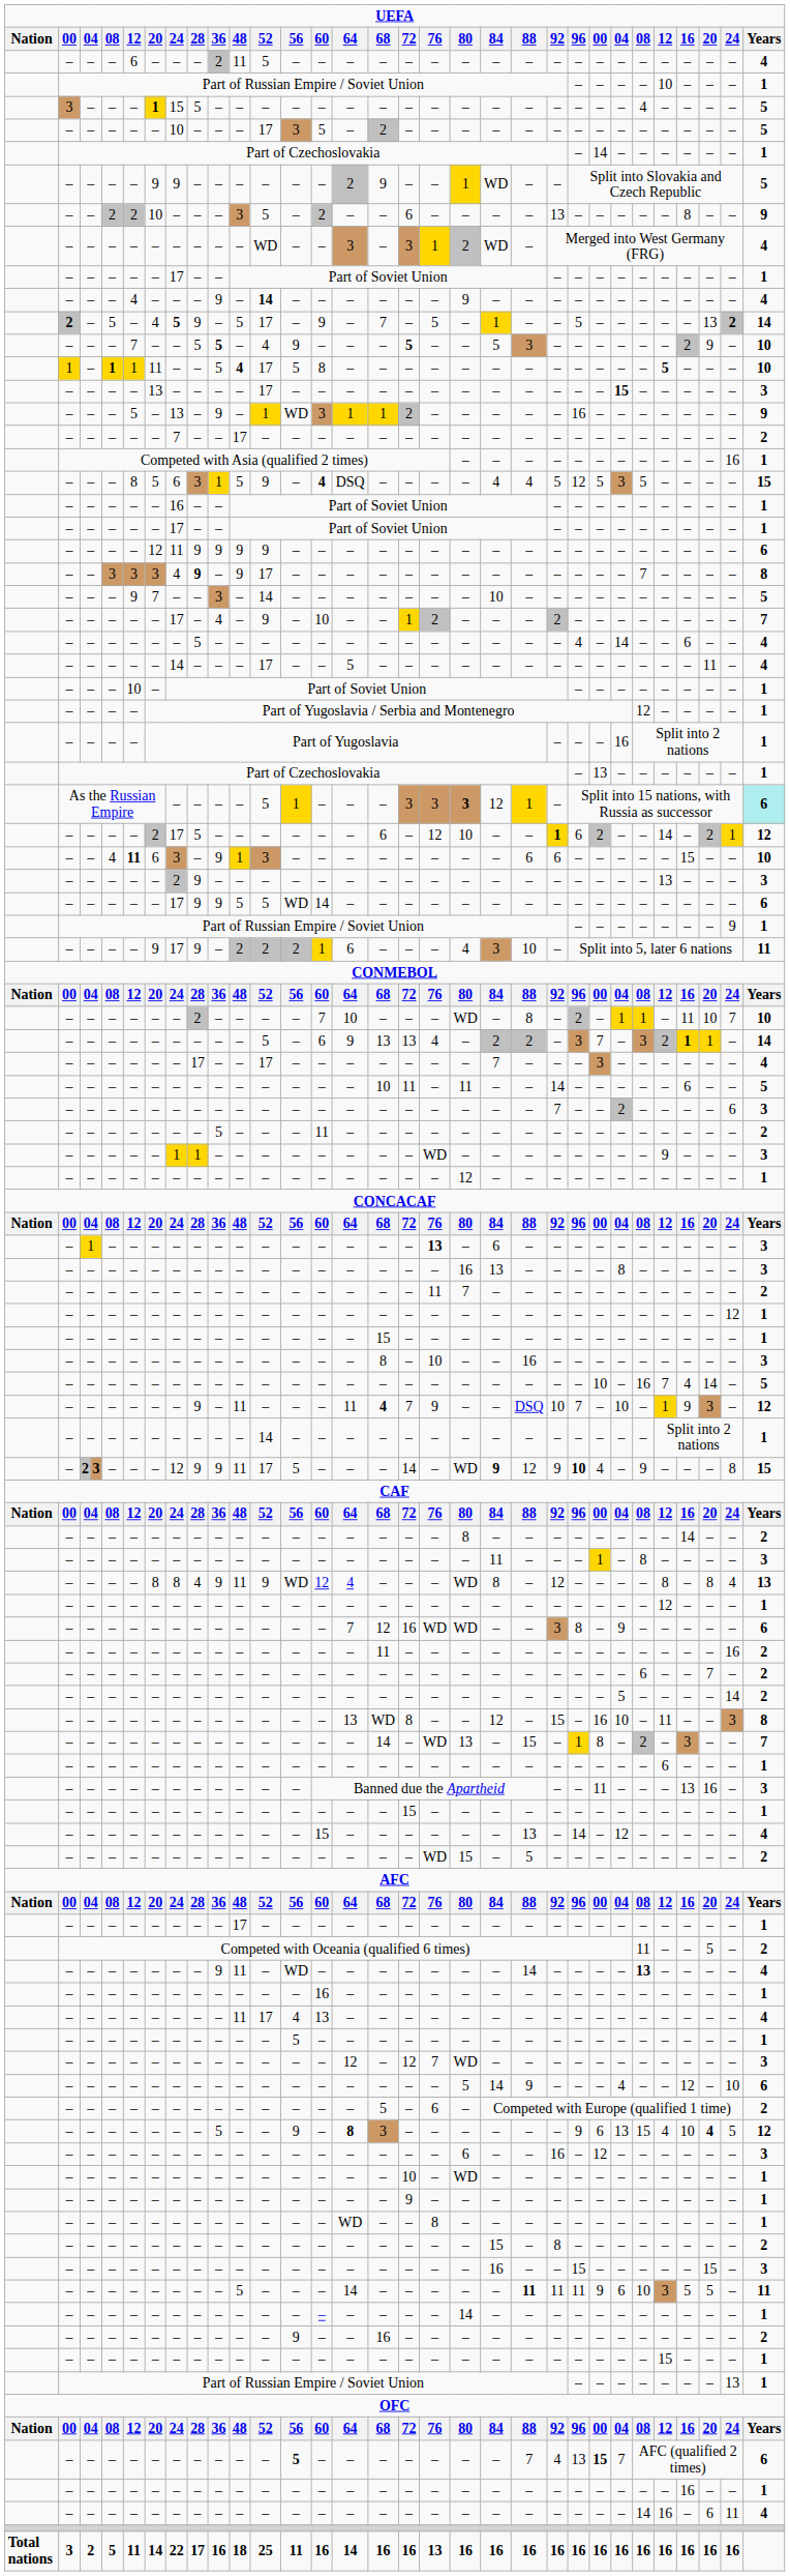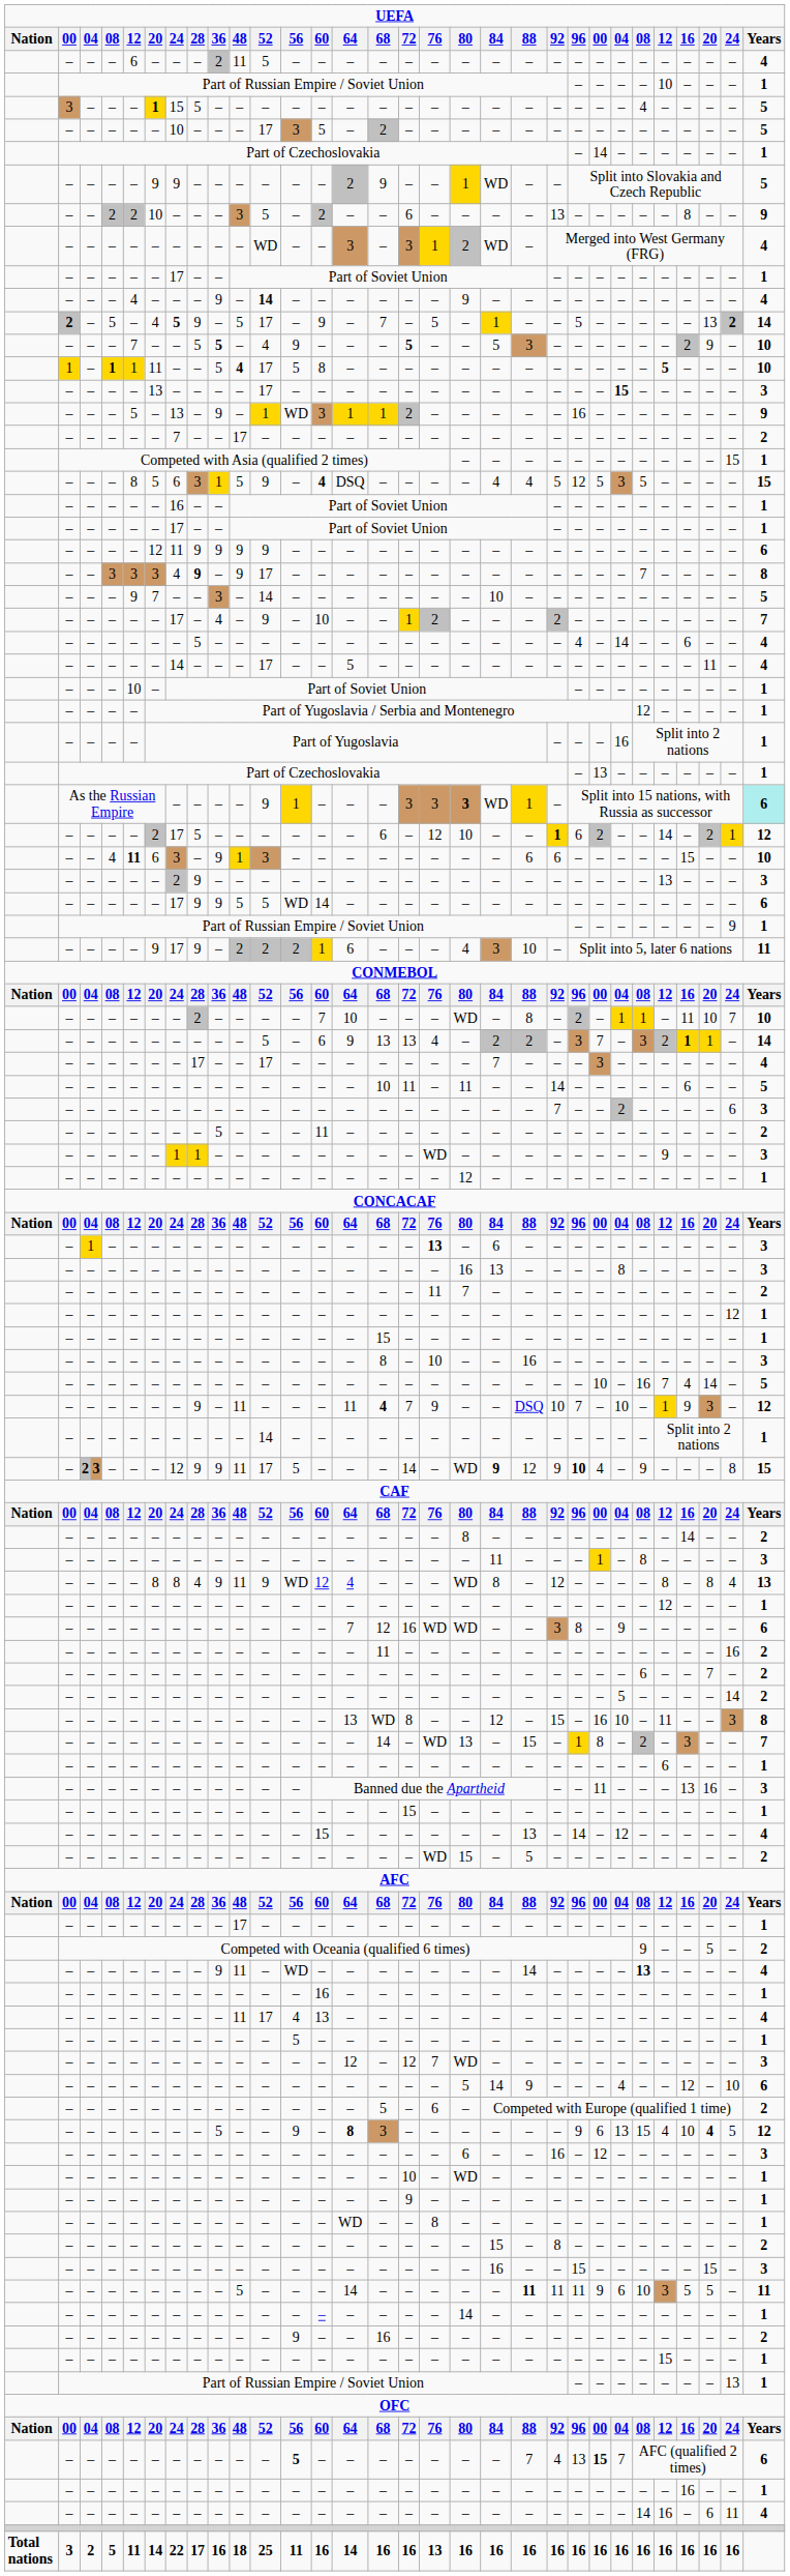Competed with Asia (qualified 2 times) | column 30: 16 -> 15
As the Russian Empire | 52: 5 -> 9
As the Russian Empire | 84: 12 -> WD
Competed with Oceania (qualified 6 times) | column 26: 11 -> 9
